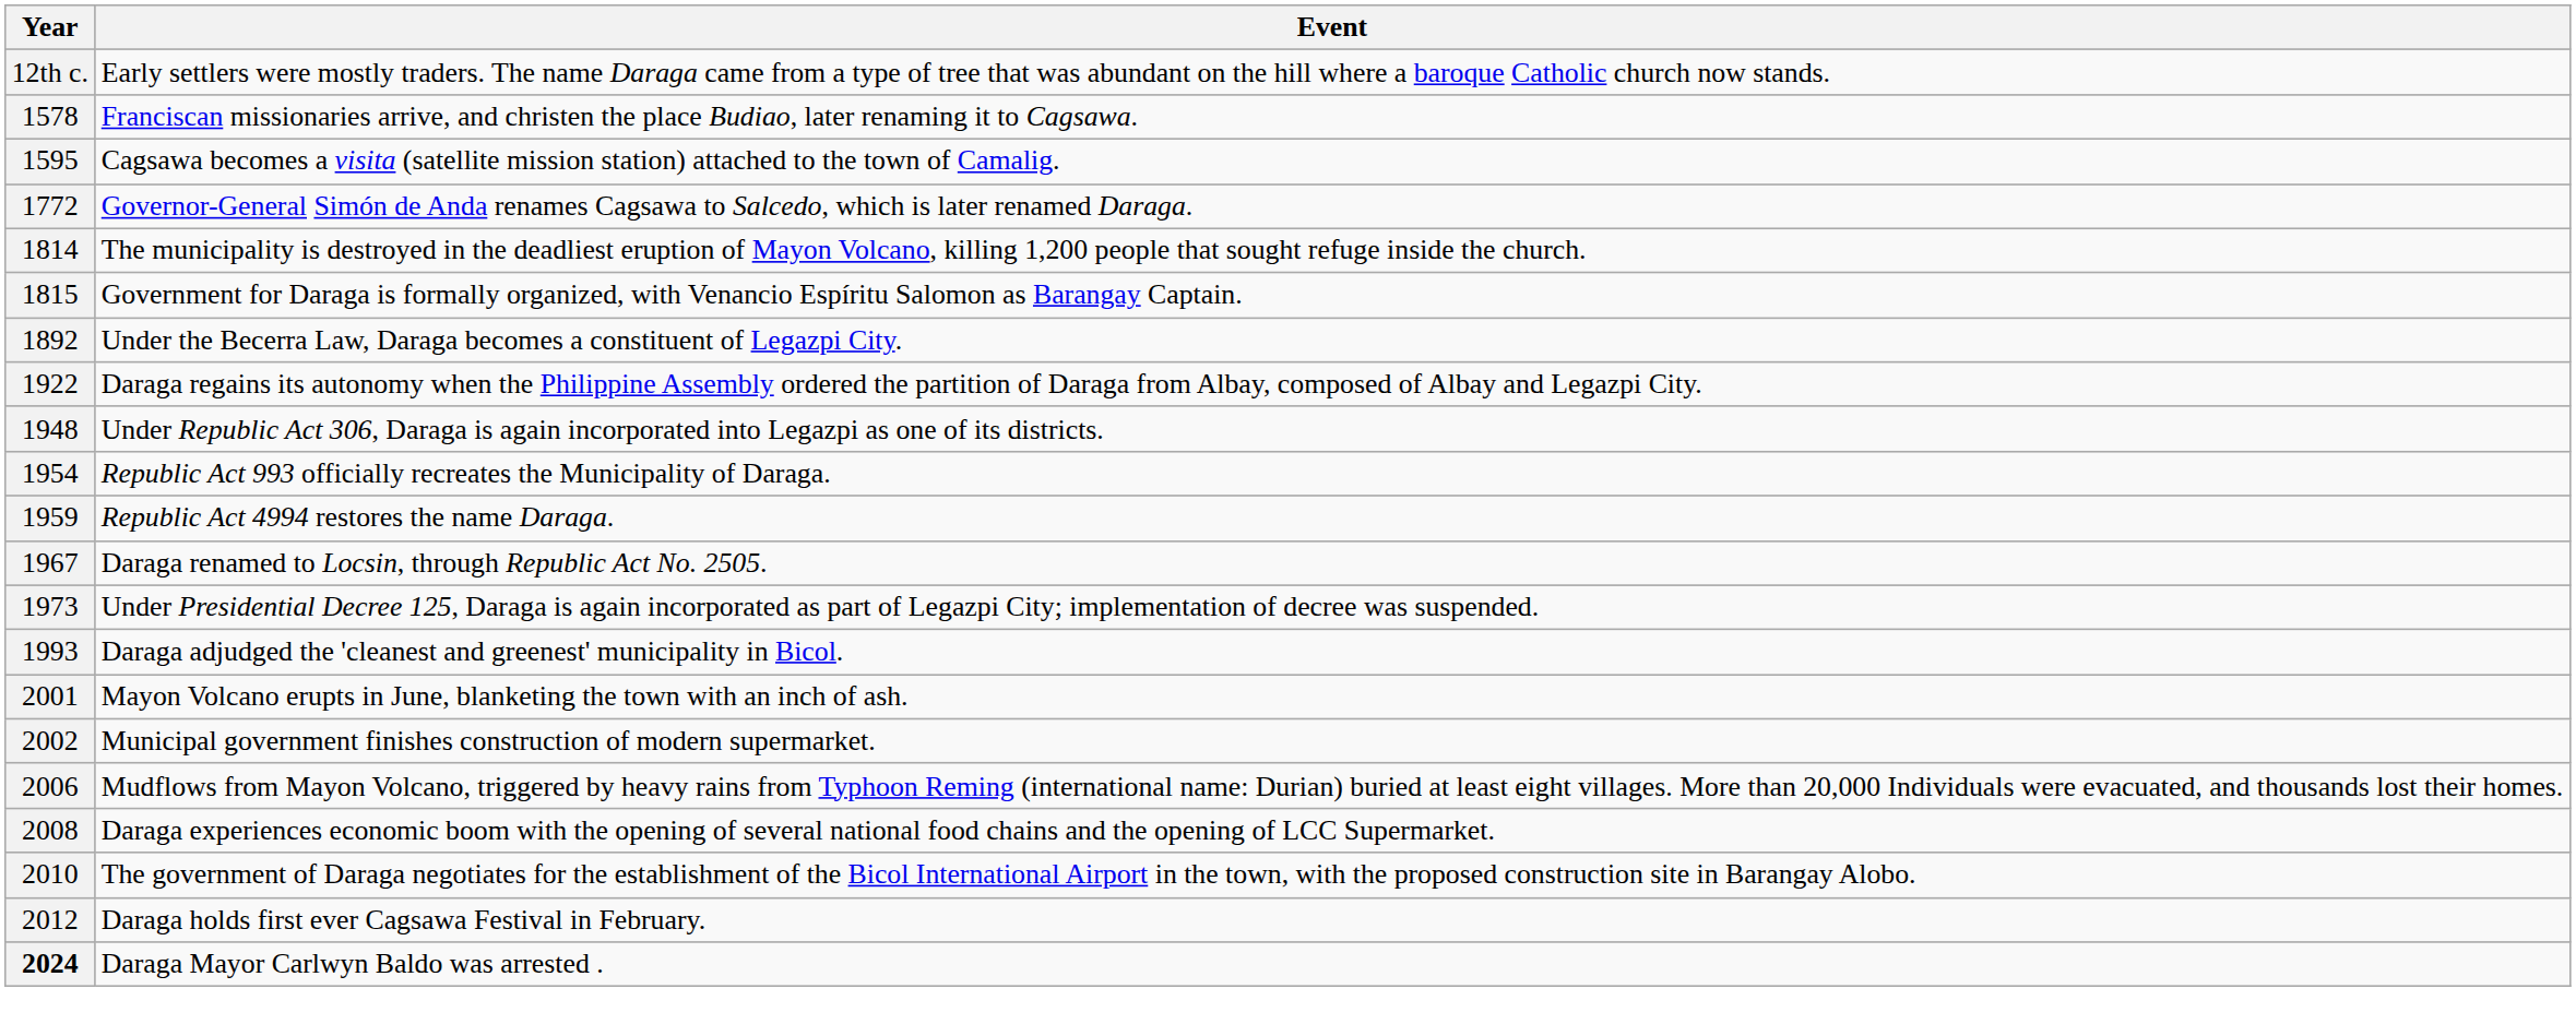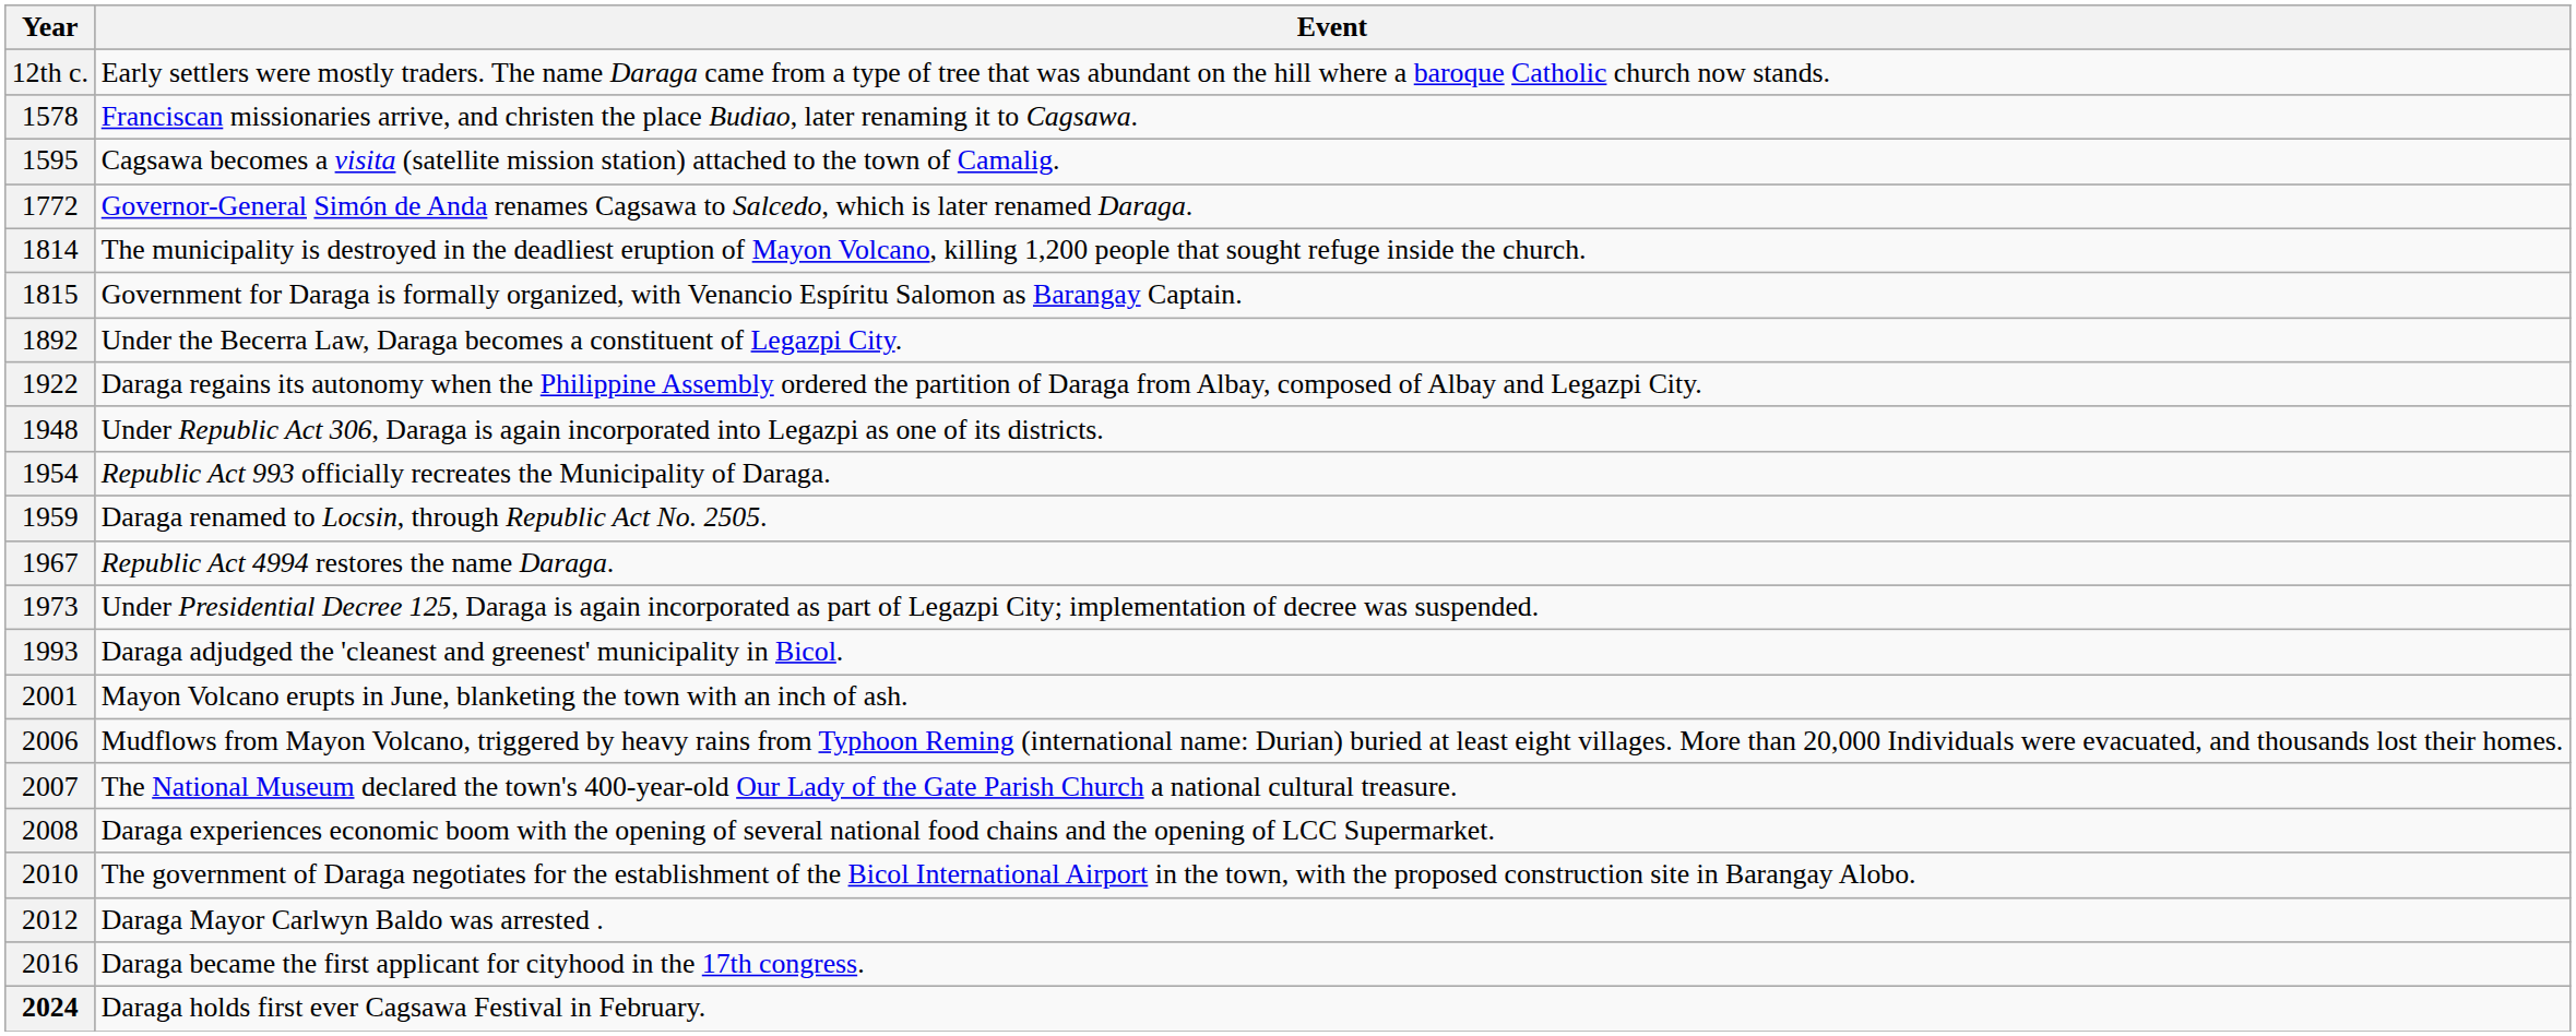1959 | Event: Republic Act 4994 restores the name Daraga. -> Daraga renamed to Locsin, through Republic Act No. 2505.
1967 | Event: Daraga renamed to Locsin, through Republic Act No. 2505. -> Republic Act 4994 restores the name Daraga.
- row: 2002 | Municipal government finishes construction of modern supermarket.
+ row: 2007 | The National Museum declared the town's 400-year-old Our Lady of the Gate Parish Church a national cultural treasure.
2012 | Event: Daraga holds first ever Cagsawa Festival in February. -> Daraga Mayor Carlwyn Baldo was arrested .
+ row: 2016 | Daraga became the first applicant for cityhood in the 17th congress.
2024 | Event: Daraga Mayor Carlwyn Baldo was arrested . -> Daraga holds first ever Cagsawa Festival in February.
